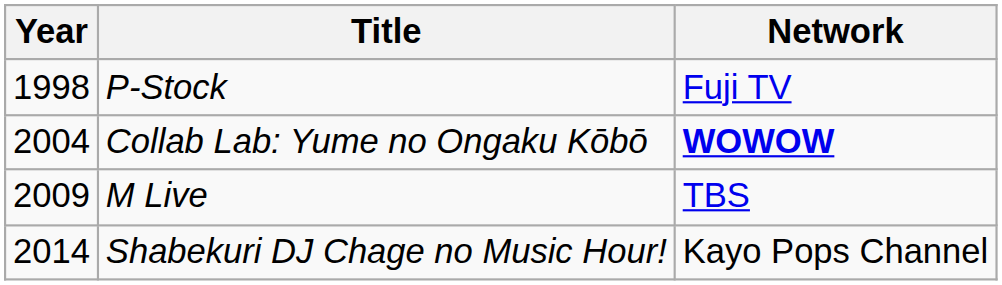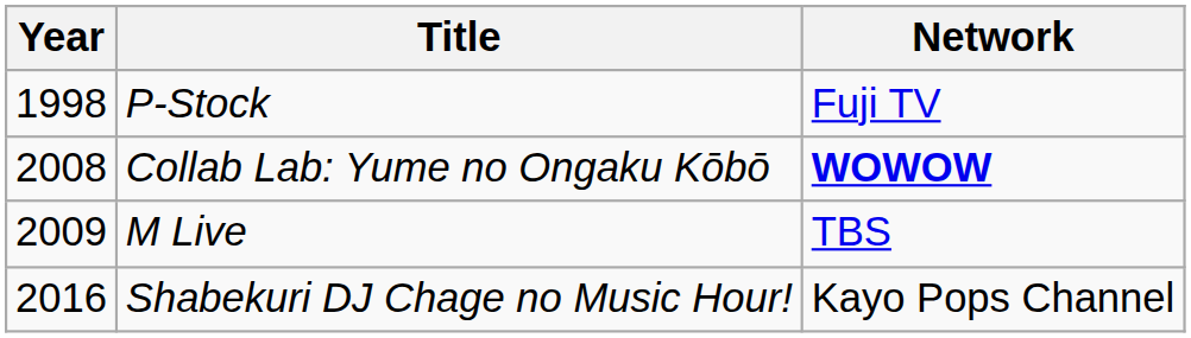Collab Lab: Yume no Ongaku Kōbō | Year: 2004 -> 2008
Shabekuri DJ Chage no Music Hour! | Year: 2014 -> 2016
